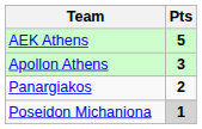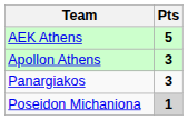Panargiakos | Pts: 2 -> 3
